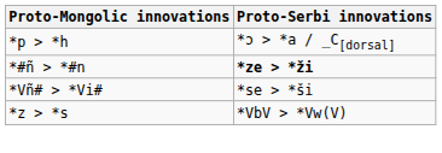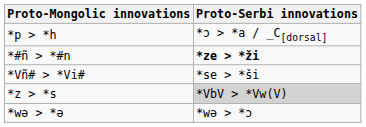*z > *s | Proto-Serbi innovations: no background -> lightgrey background
+ row: *wə > *ə | *wə > *ɔ
